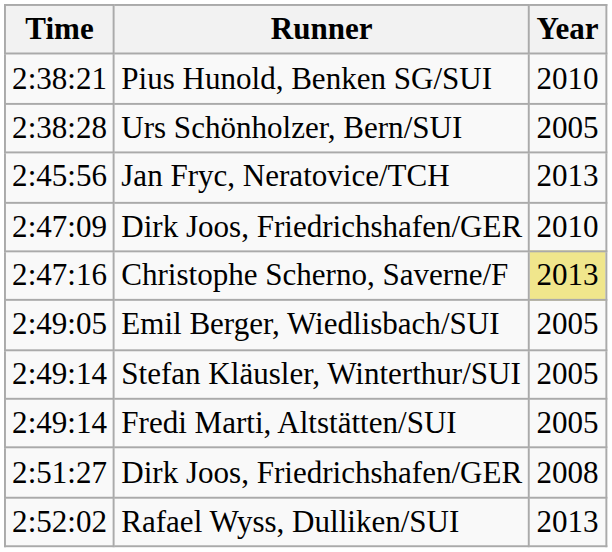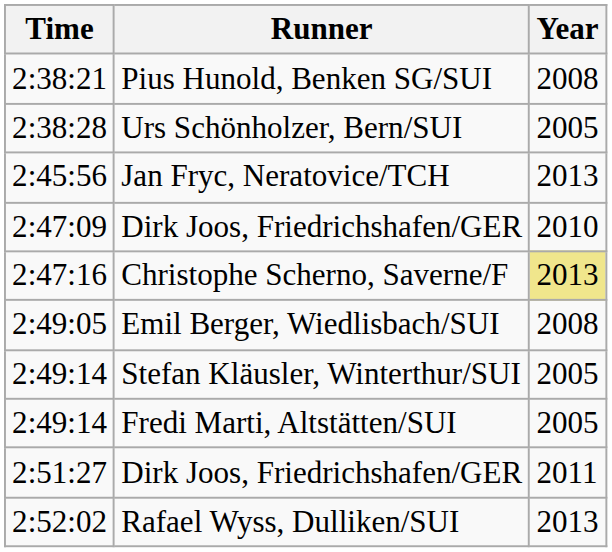Pius Hunold, Benken SG/SUI | Year: 2010 -> 2008
Emil Berger, Wiedlisbach/SUI | Year: 2005 -> 2008
2:51:27 / Dirk Joos, Friedrichshafen/GER | Year: 2008 -> 2011
